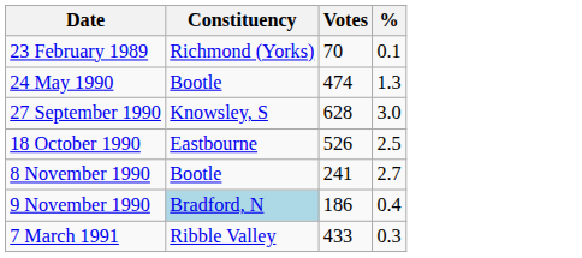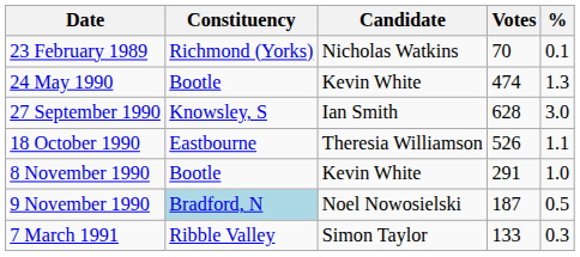+ column: Candidate | Nicholas Watkins | Kevin White | Ian Smith | Theresia Williamson | Kevin White | Noel Nowosielski | Simon Taylor
18 October 1990 | %: 2.5 -> 1.1
8 November 1990 | Votes: 241 -> 291
8 November 1990 | %: 2.7 -> 1.0
9 November 1990 | Votes: 186 -> 187
9 November 1990 | %: 0.4 -> 0.5
7 March 1991 | Votes: 433 -> 133
